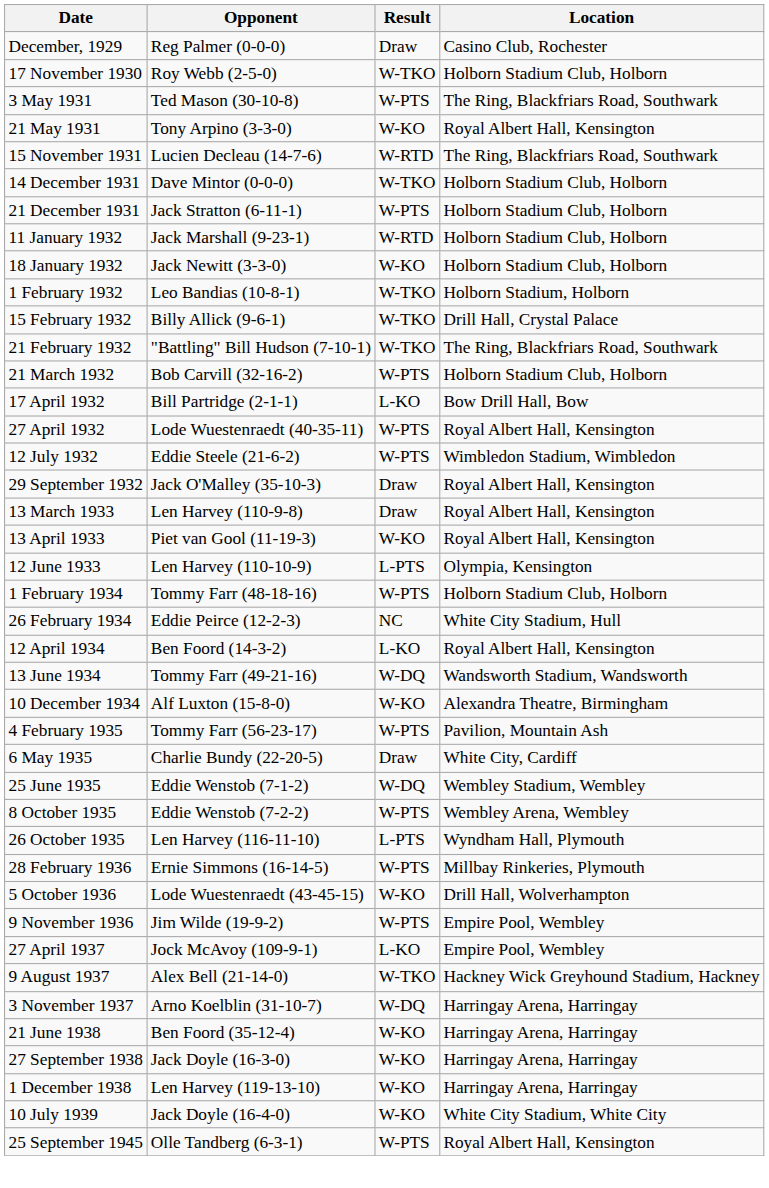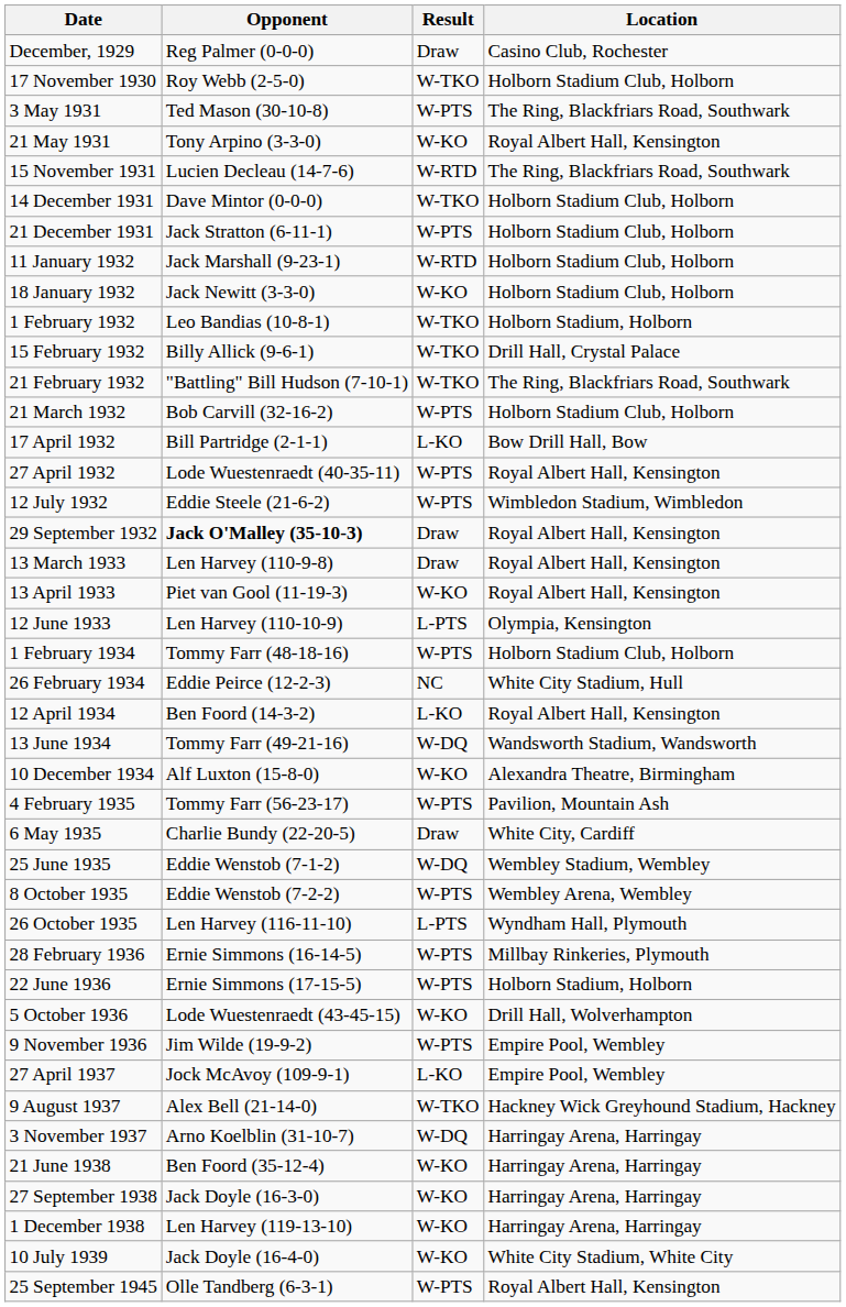29 September 1932 | Opponent: normal -> bold
+ row: 22 June 1936 | Ernie Simmons (17-15-5) | W-PTS | Holborn Stadium, Holborn
